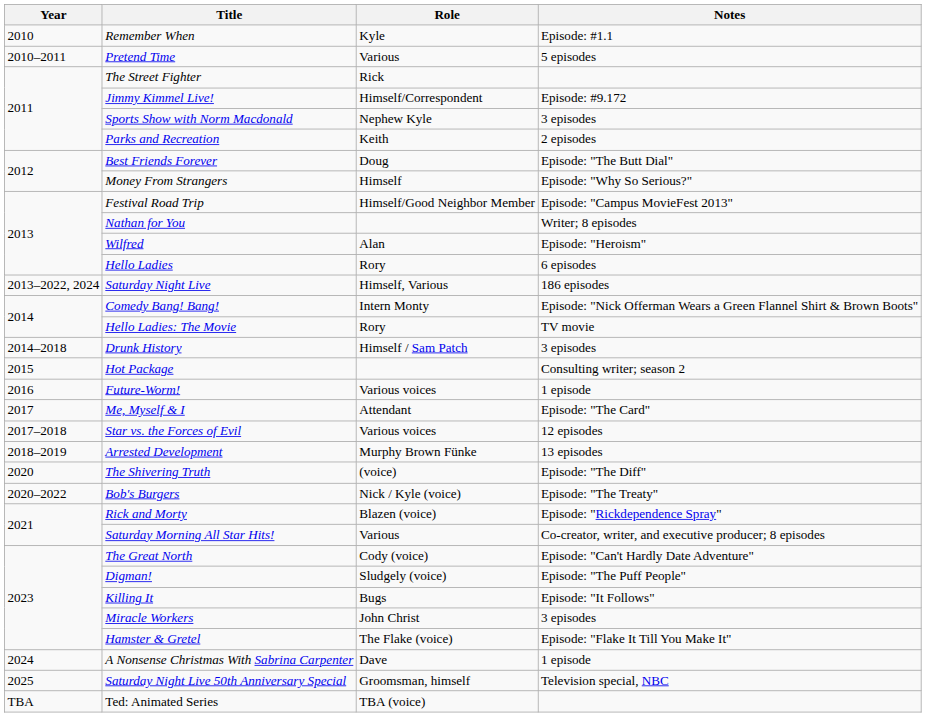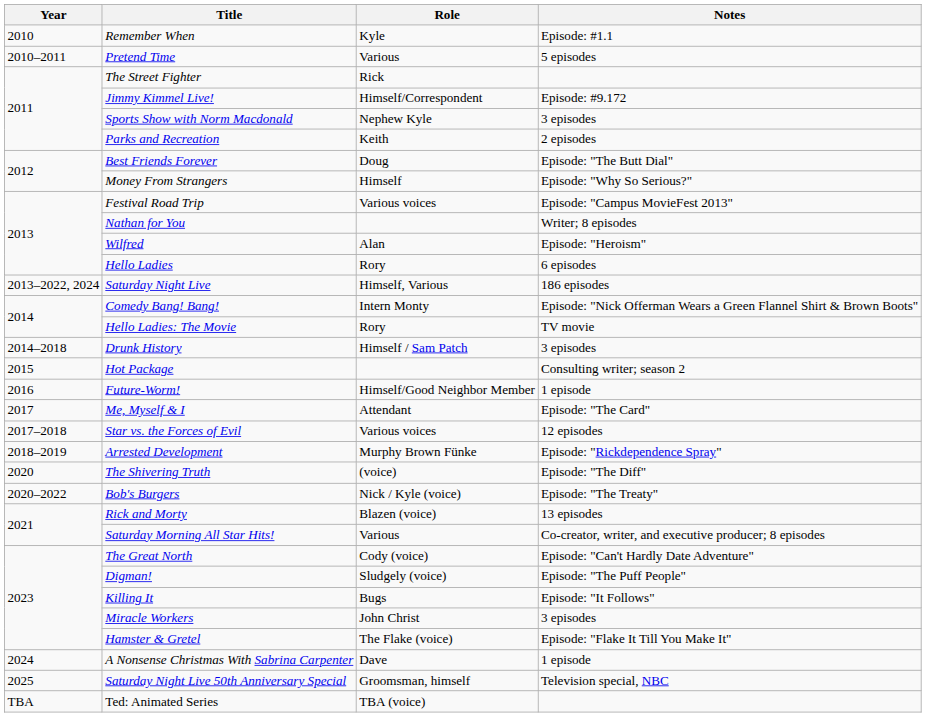Festival Road Trip | Role: Himself/Good Neighbor Member -> Various voices
Future-Worm! | Role: Various voices -> Himself/Good Neighbor Member
Arrested Development | Notes: 13 episodes -> Episode: "Rickdependence Spray"
Rick and Morty | Notes: Episode: "Rickdependence Spray" -> 13 episodes
